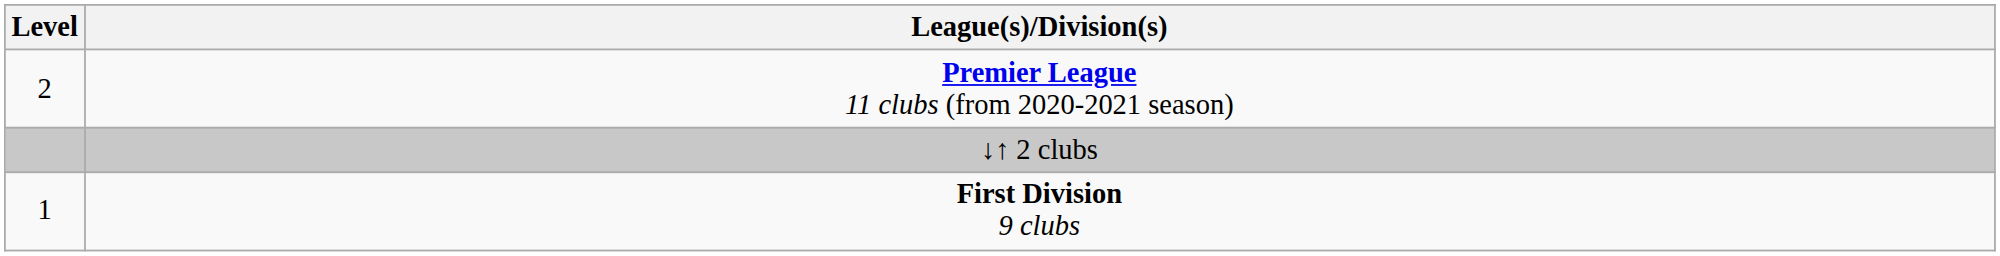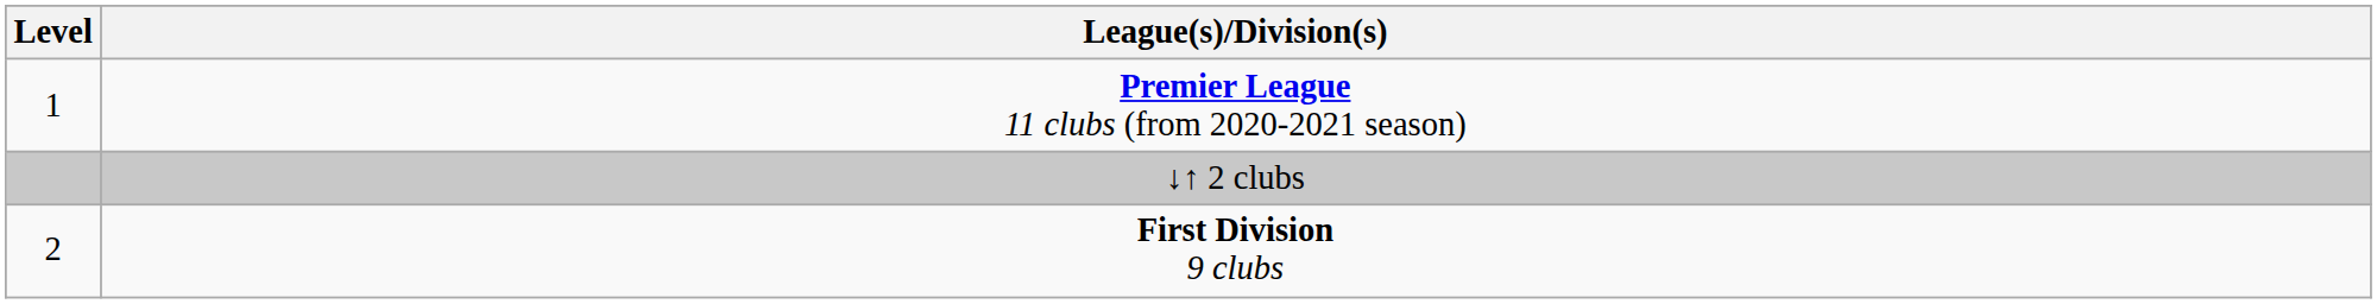Premier League 11 clubs (from 2020-2021 season) | Level: 2 -> 1
First Division 9 clubs | Level: 1 -> 2
